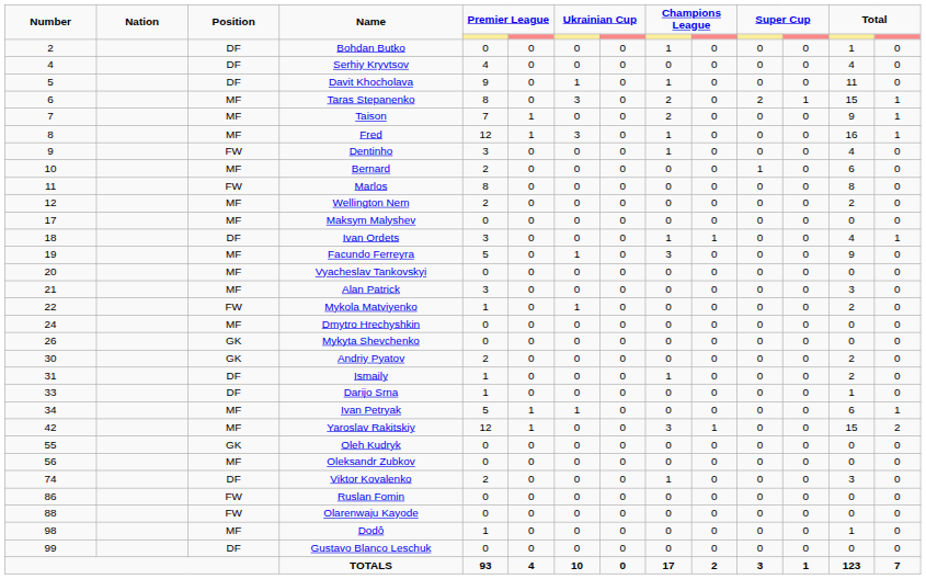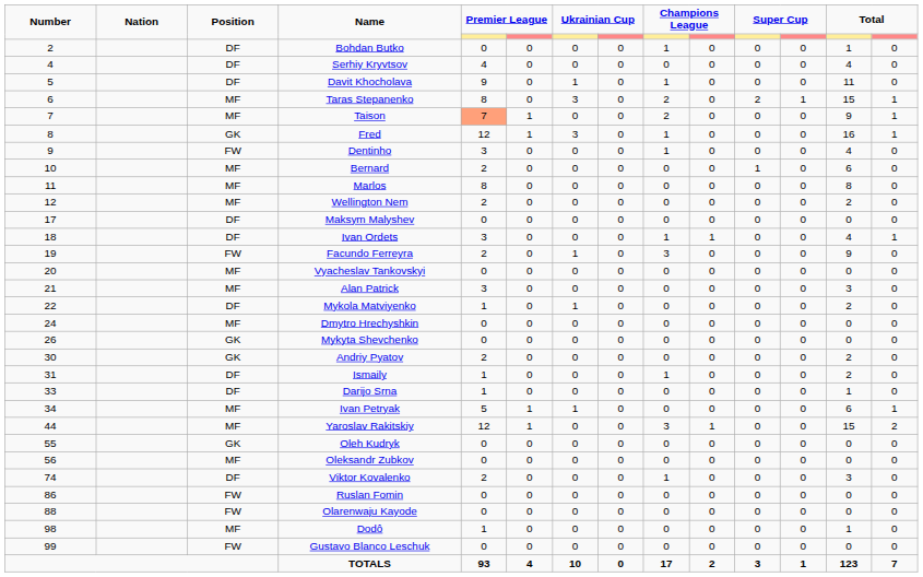Taison | column 5: no background -> lightsalmon background
Fred | Position: MF -> GK
Marlos | Position: FW -> MF
Maksym Malyshev | Position: MF -> DF
Facundo Ferreyra | Position: MF -> FW
Facundo Ferreyra | column 5: 5 -> 2
Mykola Matviyenko | Position: FW -> DF
Yaroslav Rakitskiy | Number: 42 -> 44
Gustavo Blanco Leschuk | Position: DF -> FW
